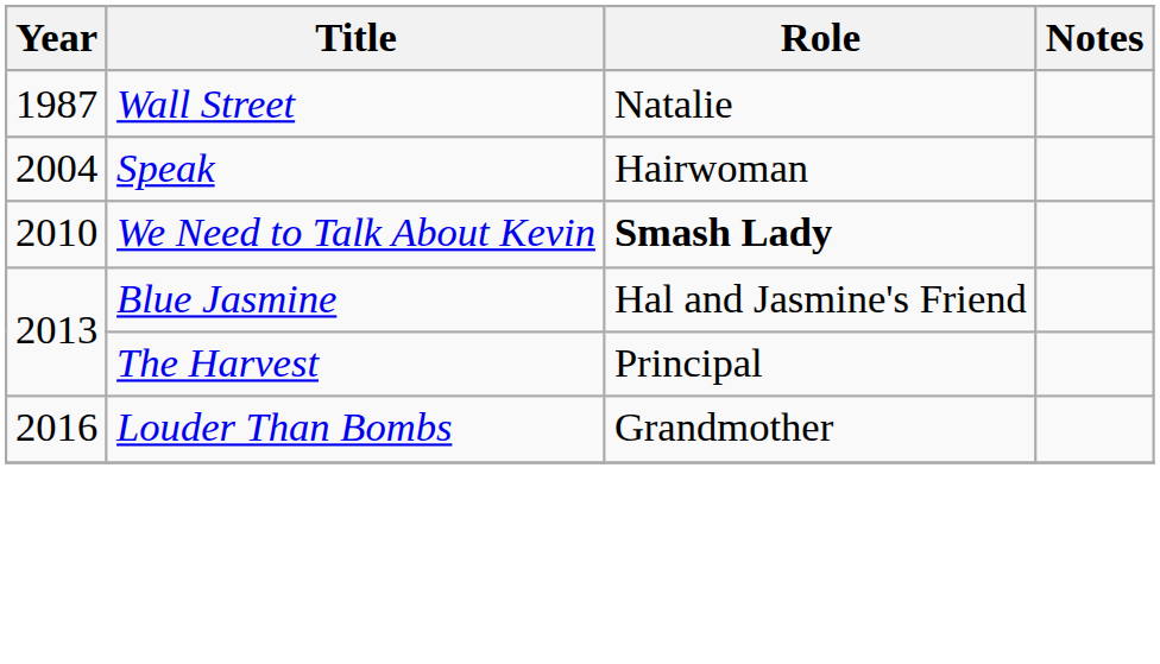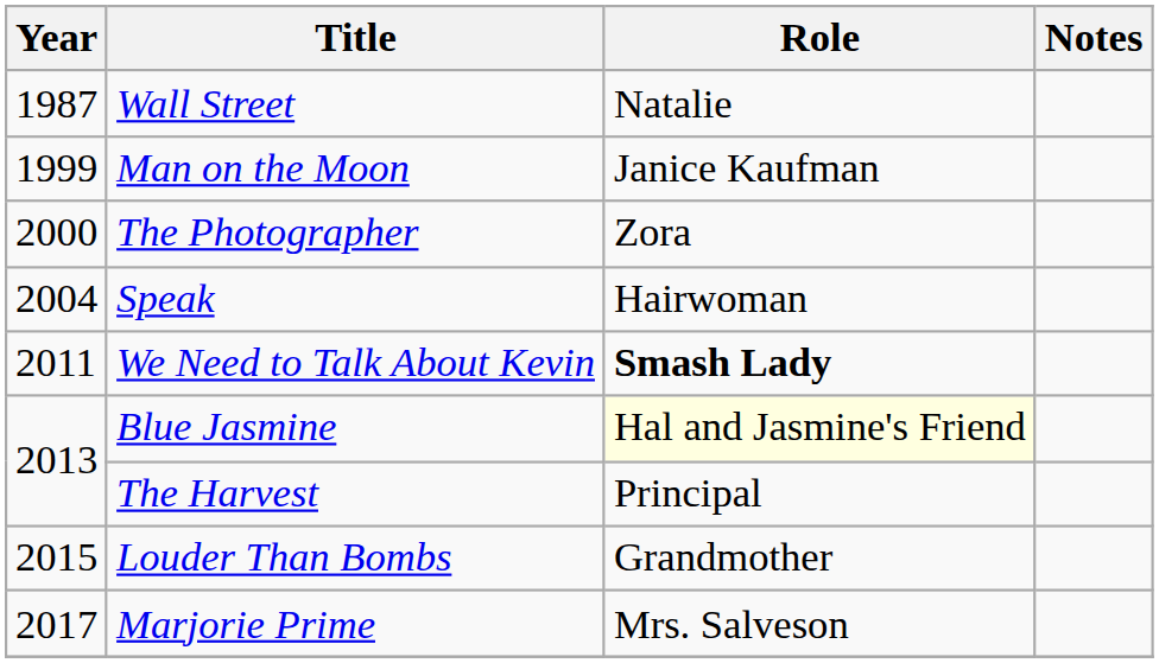+ row: 1999 | Man on the Moon | Janice Kaufman
+ row: 2000 | The Photographer | Zora
We Need to Talk About Kevin | Year: 2010 -> 2011
Blue Jasmine | Role: no background -> lightyellow background
Louder Than Bombs | Year: 2016 -> 2015
+ row: 2017 | Marjorie Prime | Mrs. Salveson
